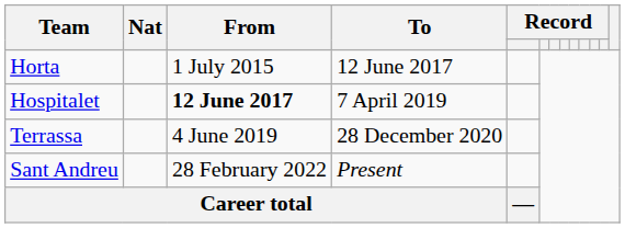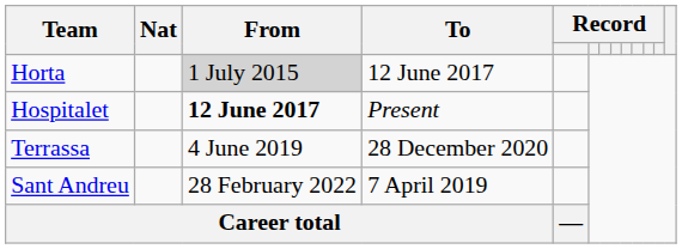Horta | From: no background -> lightgrey background
Hospitalet | To: 7 April 2019 -> Present
Sant Andreu | To: Present -> 7 April 2019
